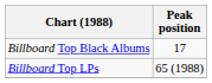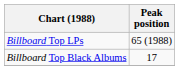rows swapped: Billboard Top LPs <-> Billboard Top Black Albums
